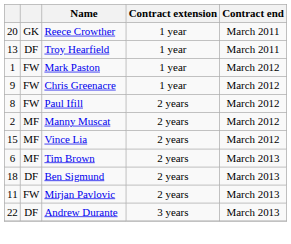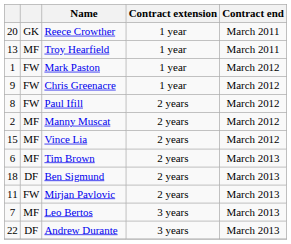Troy Hearfield | column 2: DF -> MF
+ row: 7 | MF | Leo Bertos | 3 years | March 2013
